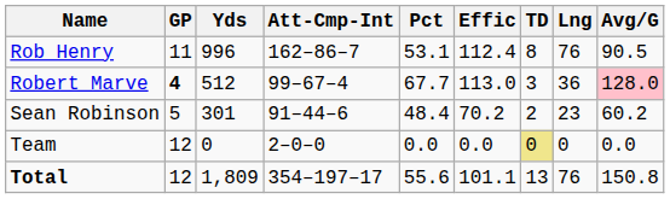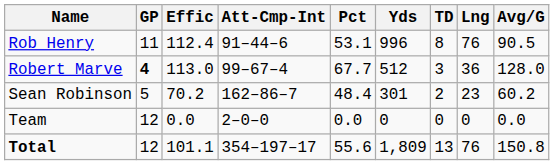columns swapped: Effic <-> Yds
Rob Henry | Att-Cmp-Int: 162–86–7 -> 91–44–6
Robert Marve | Avg/G: pink background -> no background
Sean Robinson | Att-Cmp-Int: 91–44–6 -> 162–86–7
Team | TD: khaki background -> no background
